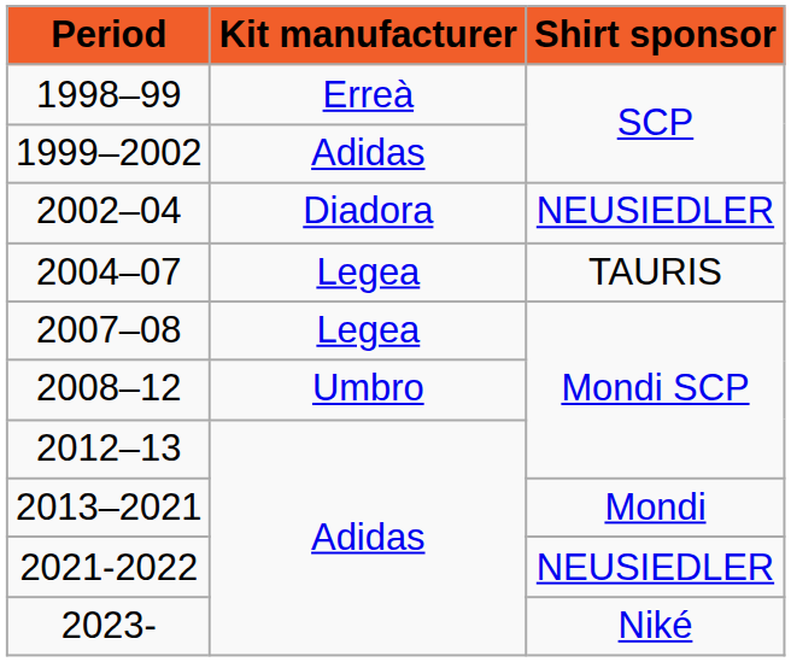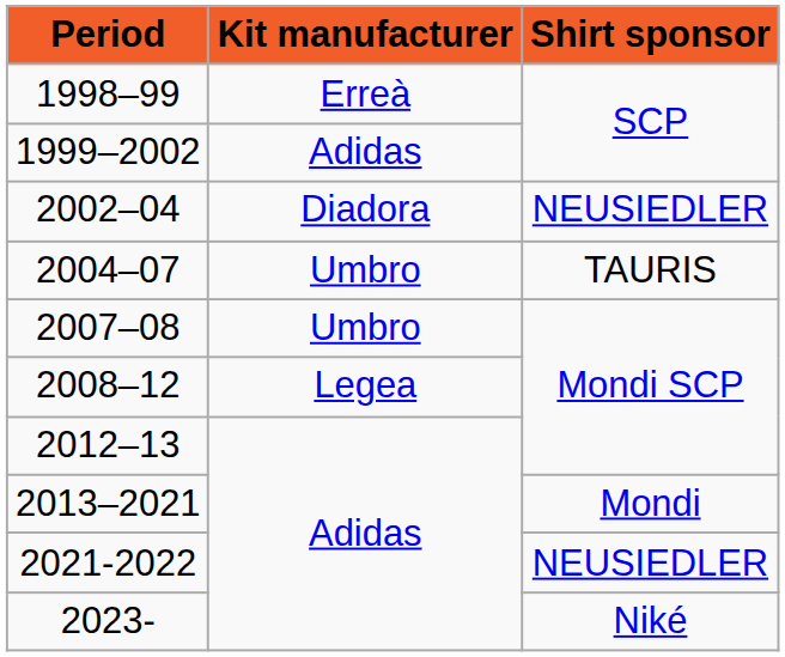2004–07 | Kit manufacturer: Legea -> Umbro
2007–08 | Kit manufacturer: Legea -> Umbro
2008–12 | Kit manufacturer: Umbro -> Legea
